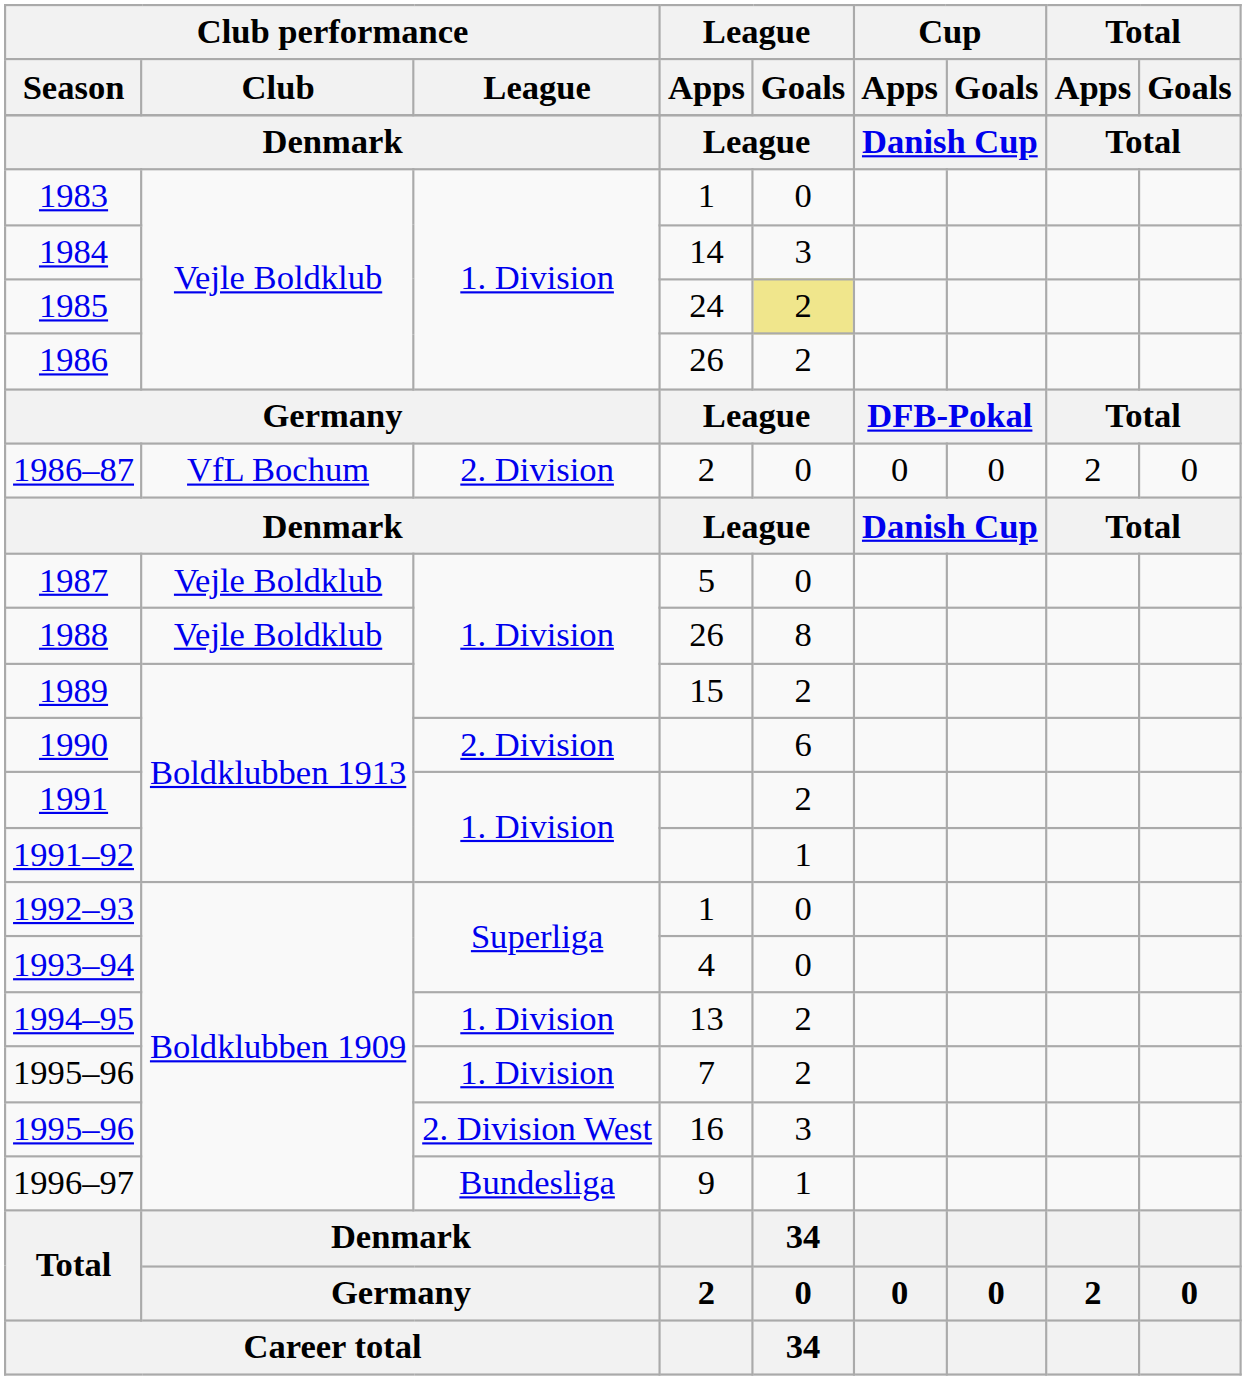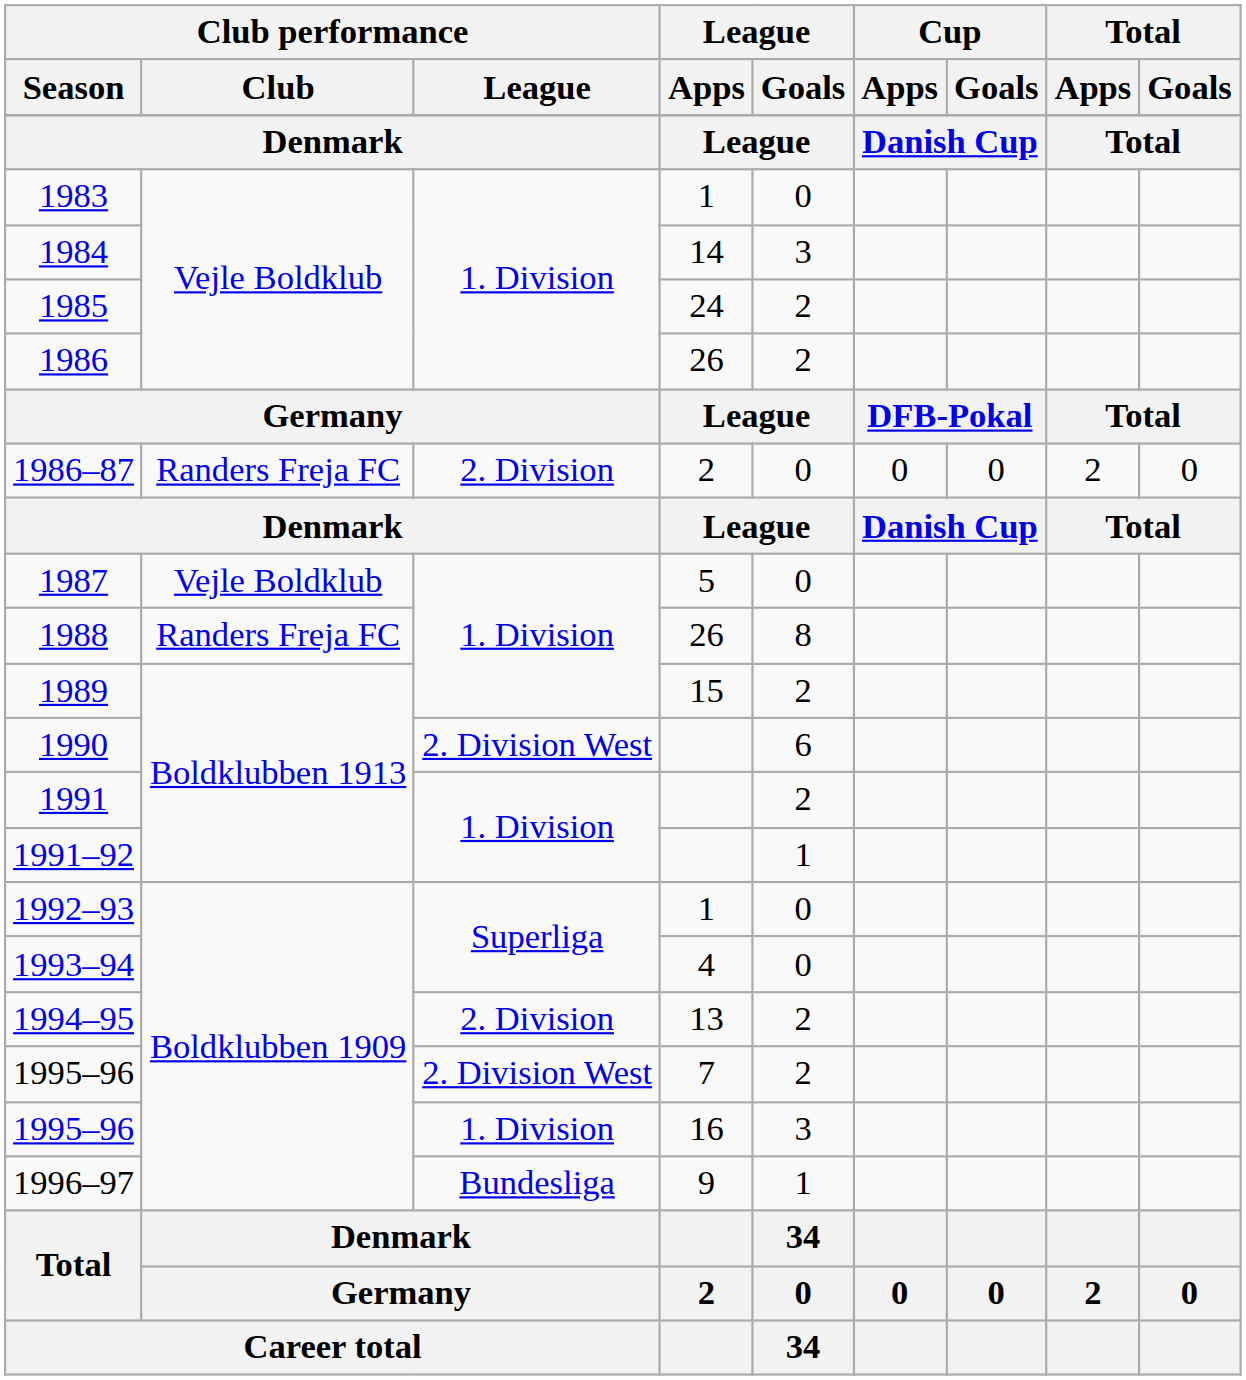1985 | League / Goals: khaki background -> no background
1986–87 | Club performance / Club: VfL Bochum -> Randers Freja FC
1988 | Club performance / Club: Vejle Boldklub -> Randers Freja FC
1990 | Club performance / League: 2. Division -> 2. Division West
1994–95 | Club performance / League: 1. Division -> 2. Division
1995–96 / 7 | Club performance / League: 1. Division -> 2. Division West
1995–96 / 16 | Club performance / League: 2. Division West -> 1. Division
